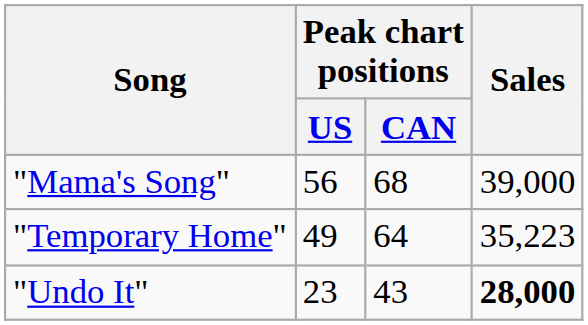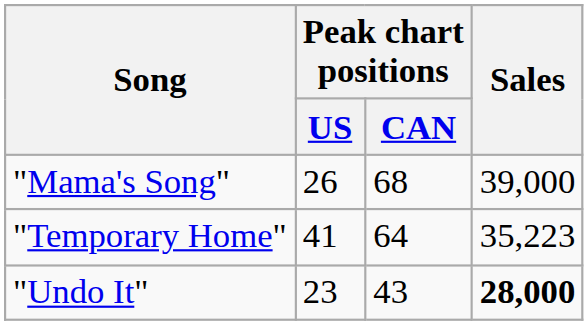"Mama's Song" | Peak chart positions / US: 56 -> 26
"Temporary Home" | Peak chart positions / US: 49 -> 41
